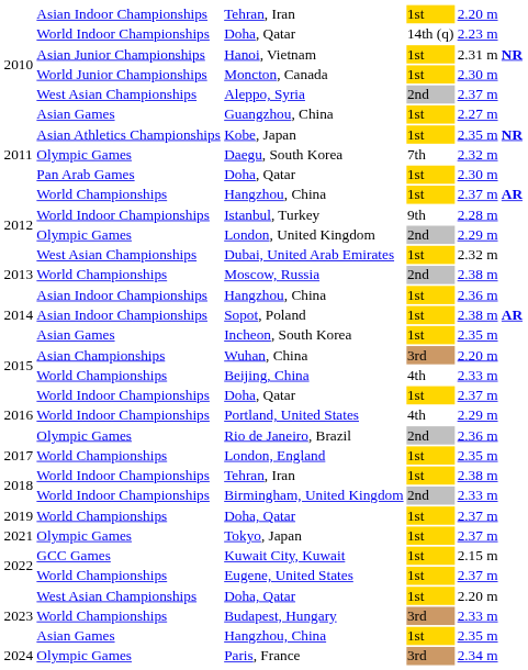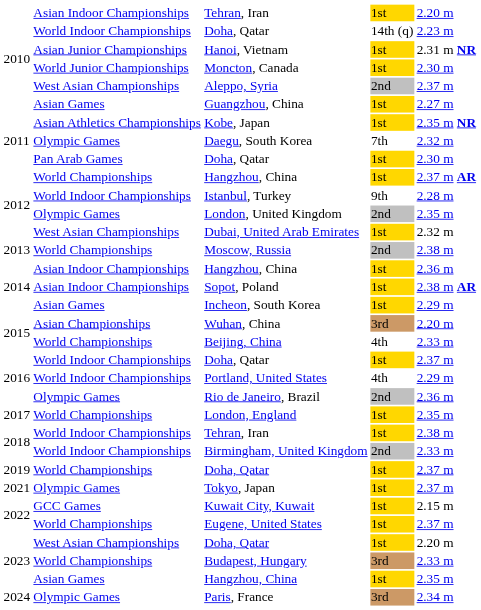London, United Kingdom | column 5: 2.29 m -> 2.35 m
Incheon, South Korea | column 5: 2.35 m -> 2.29 m
